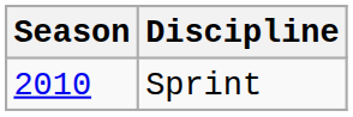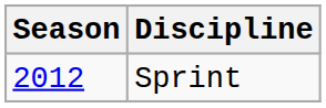Sprint | Season: 2010 -> 2012
